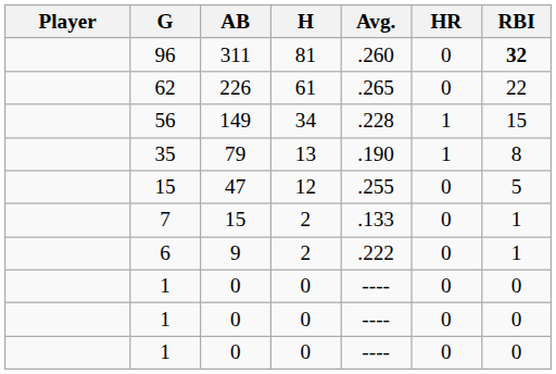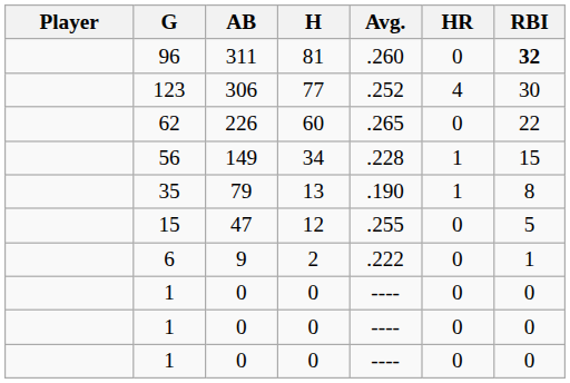+ row: 123 | 306 | 77 | .252 | 4 | 30
62 | H: 61 -> 60
- row: 7 | 15 | 2 | .133 | 0 | 1
